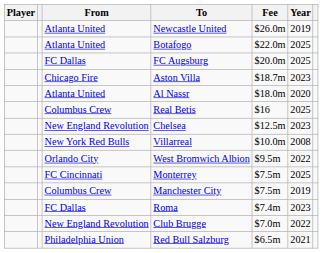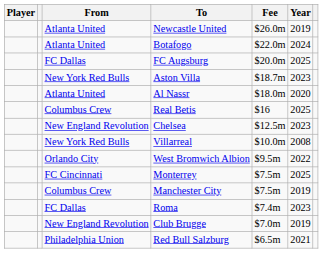Botafogo | Year: 2025 -> 2024
Aston Villa | From: Chicago Fire -> New York Red Bulls
Club Brugge | Year: 2022 -> 2019
